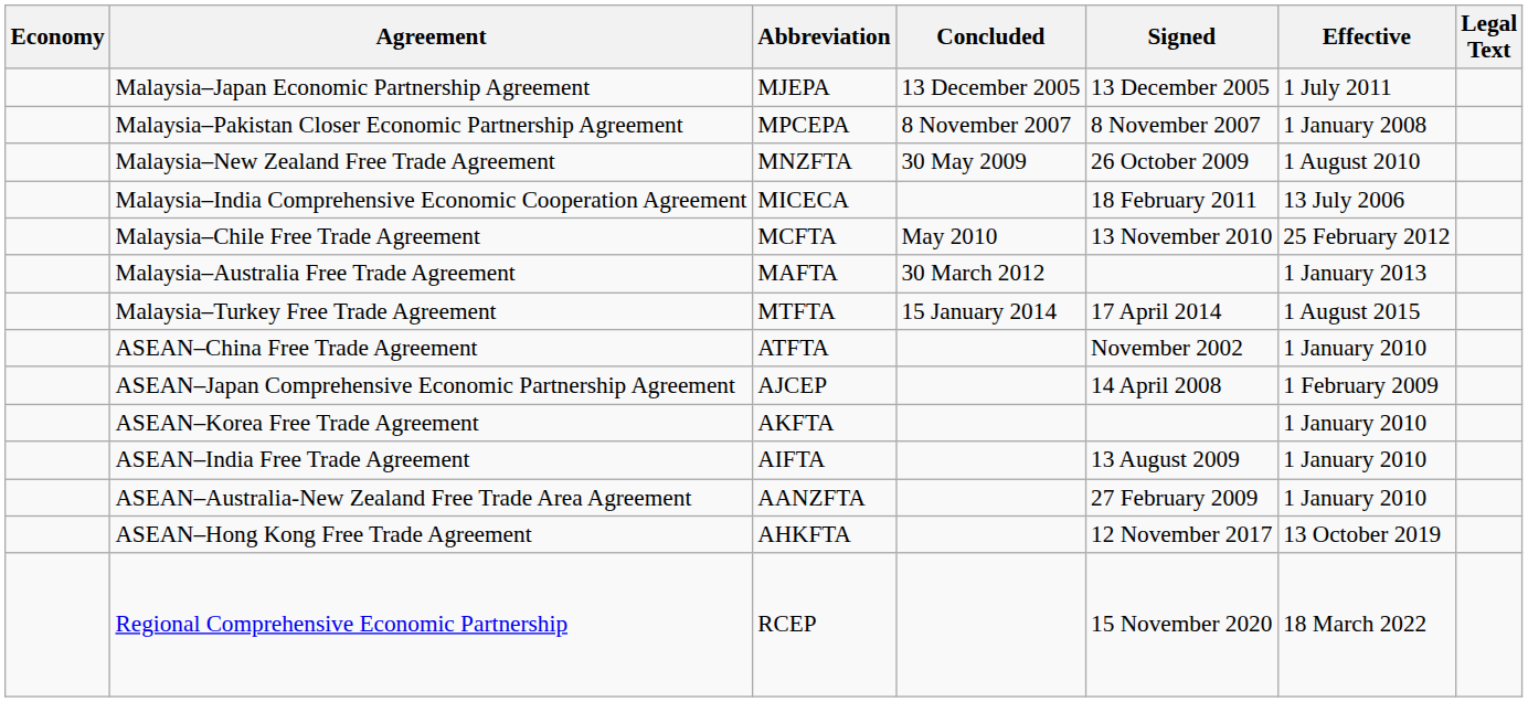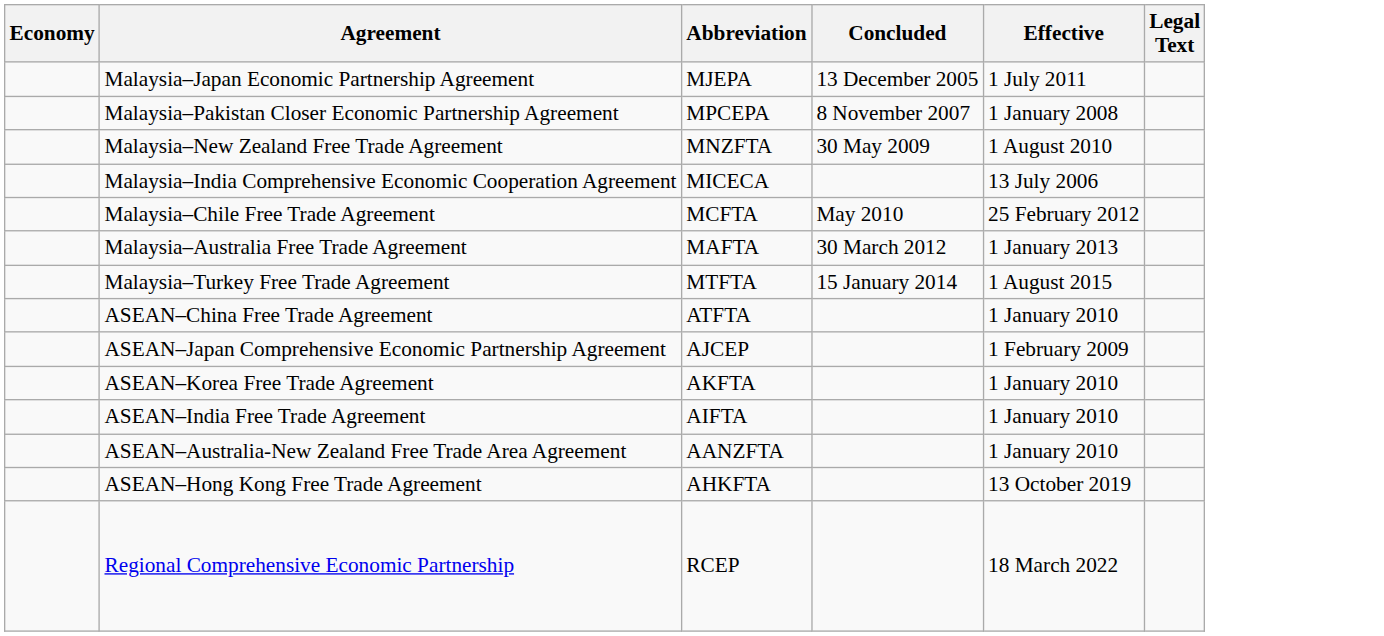- column: Signed | 13 December 2005 | 8 November 2007 | 26 October 2009 | 18 February 2011 | 13 November 2010 | 17 April 2014 | November 2002 | 14 April 2008 | 13 August 2009 | 27 February 2009 | 12 November 2017 | 15 November 2020
